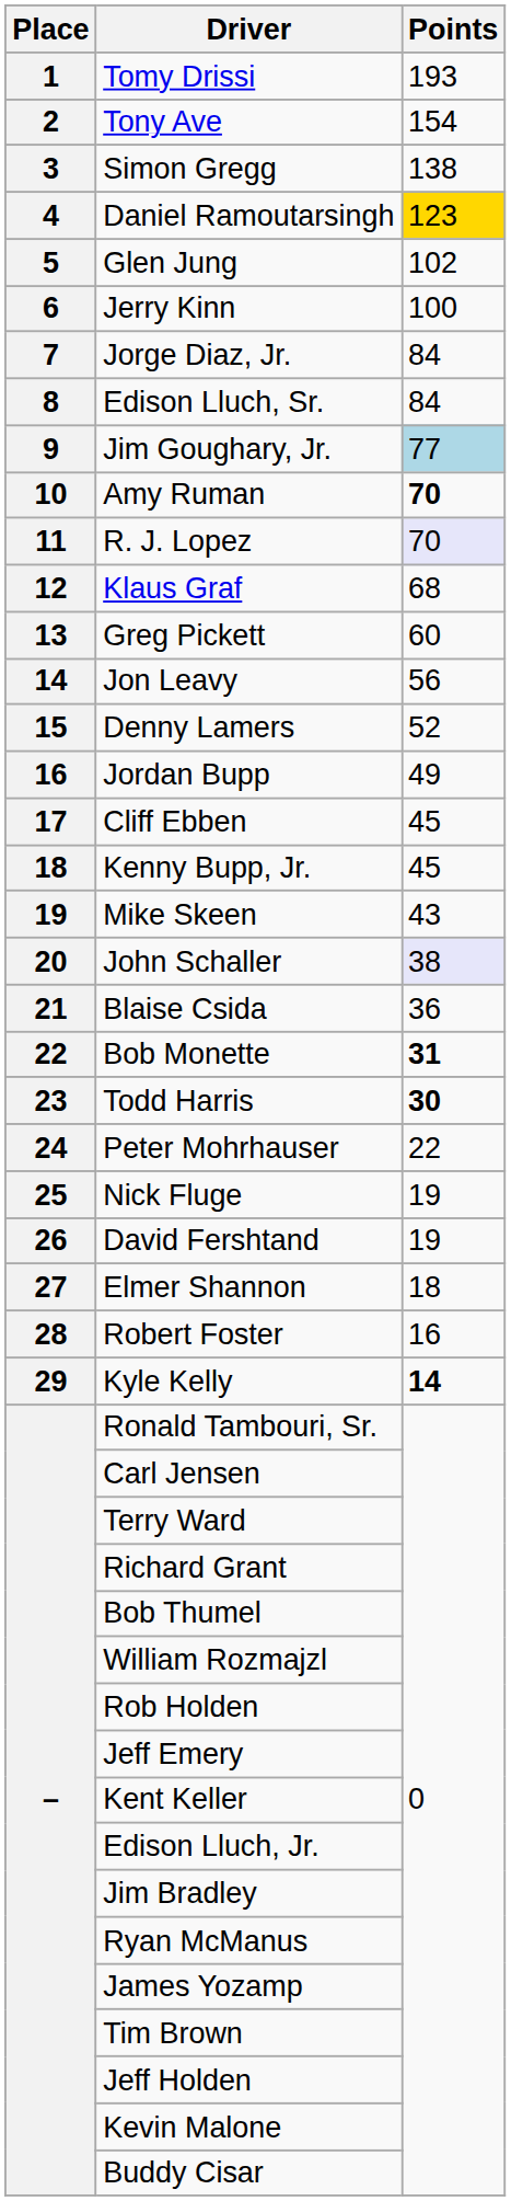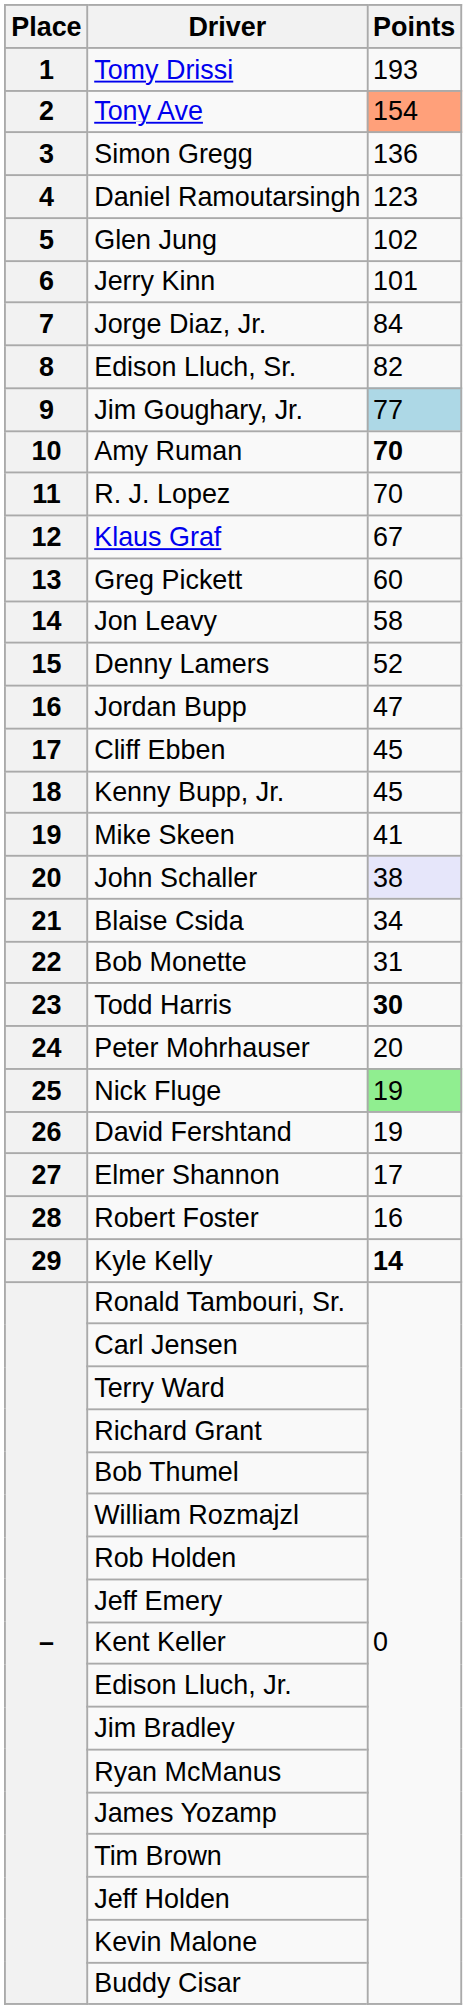Tony Ave | Points: no background -> lightsalmon background
Simon Gregg | Points: 138 -> 136
Daniel Ramoutarsingh | Points: gold background -> no background
Jerry Kinn | Points: 100 -> 101
Edison Lluch, Sr. | Points: 84 -> 82
R. J. Lopez | Points: lavender background -> no background
Klaus Graf | Points: 68 -> 67
Jon Leavy | Points: 56 -> 58
Jordan Bupp | Points: 49 -> 47
Mike Skeen | Points: 43 -> 41
Blaise Csida | Points: 36 -> 34
Bob Monette | Points: bold -> normal
Peter Mohrhauser | Points: 22 -> 20
Nick Fluge | Points: no background -> lightgreen background
Elmer Shannon | Points: 18 -> 17
